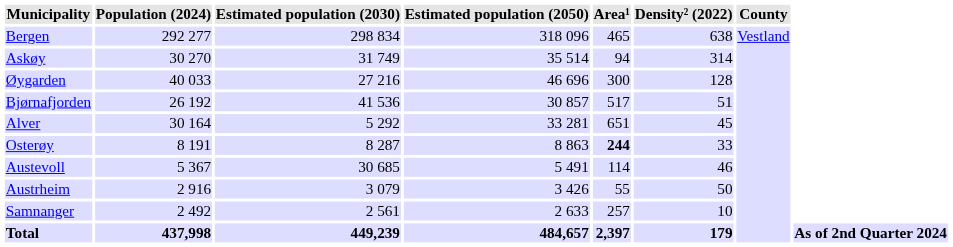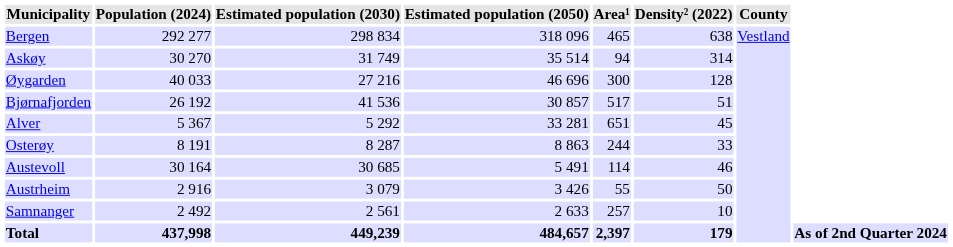Alver | Population (2024): 30 164 -> 5 367
Osterøy | Area¹: bold -> normal
Austevoll | Population (2024): 5 367 -> 30 164
